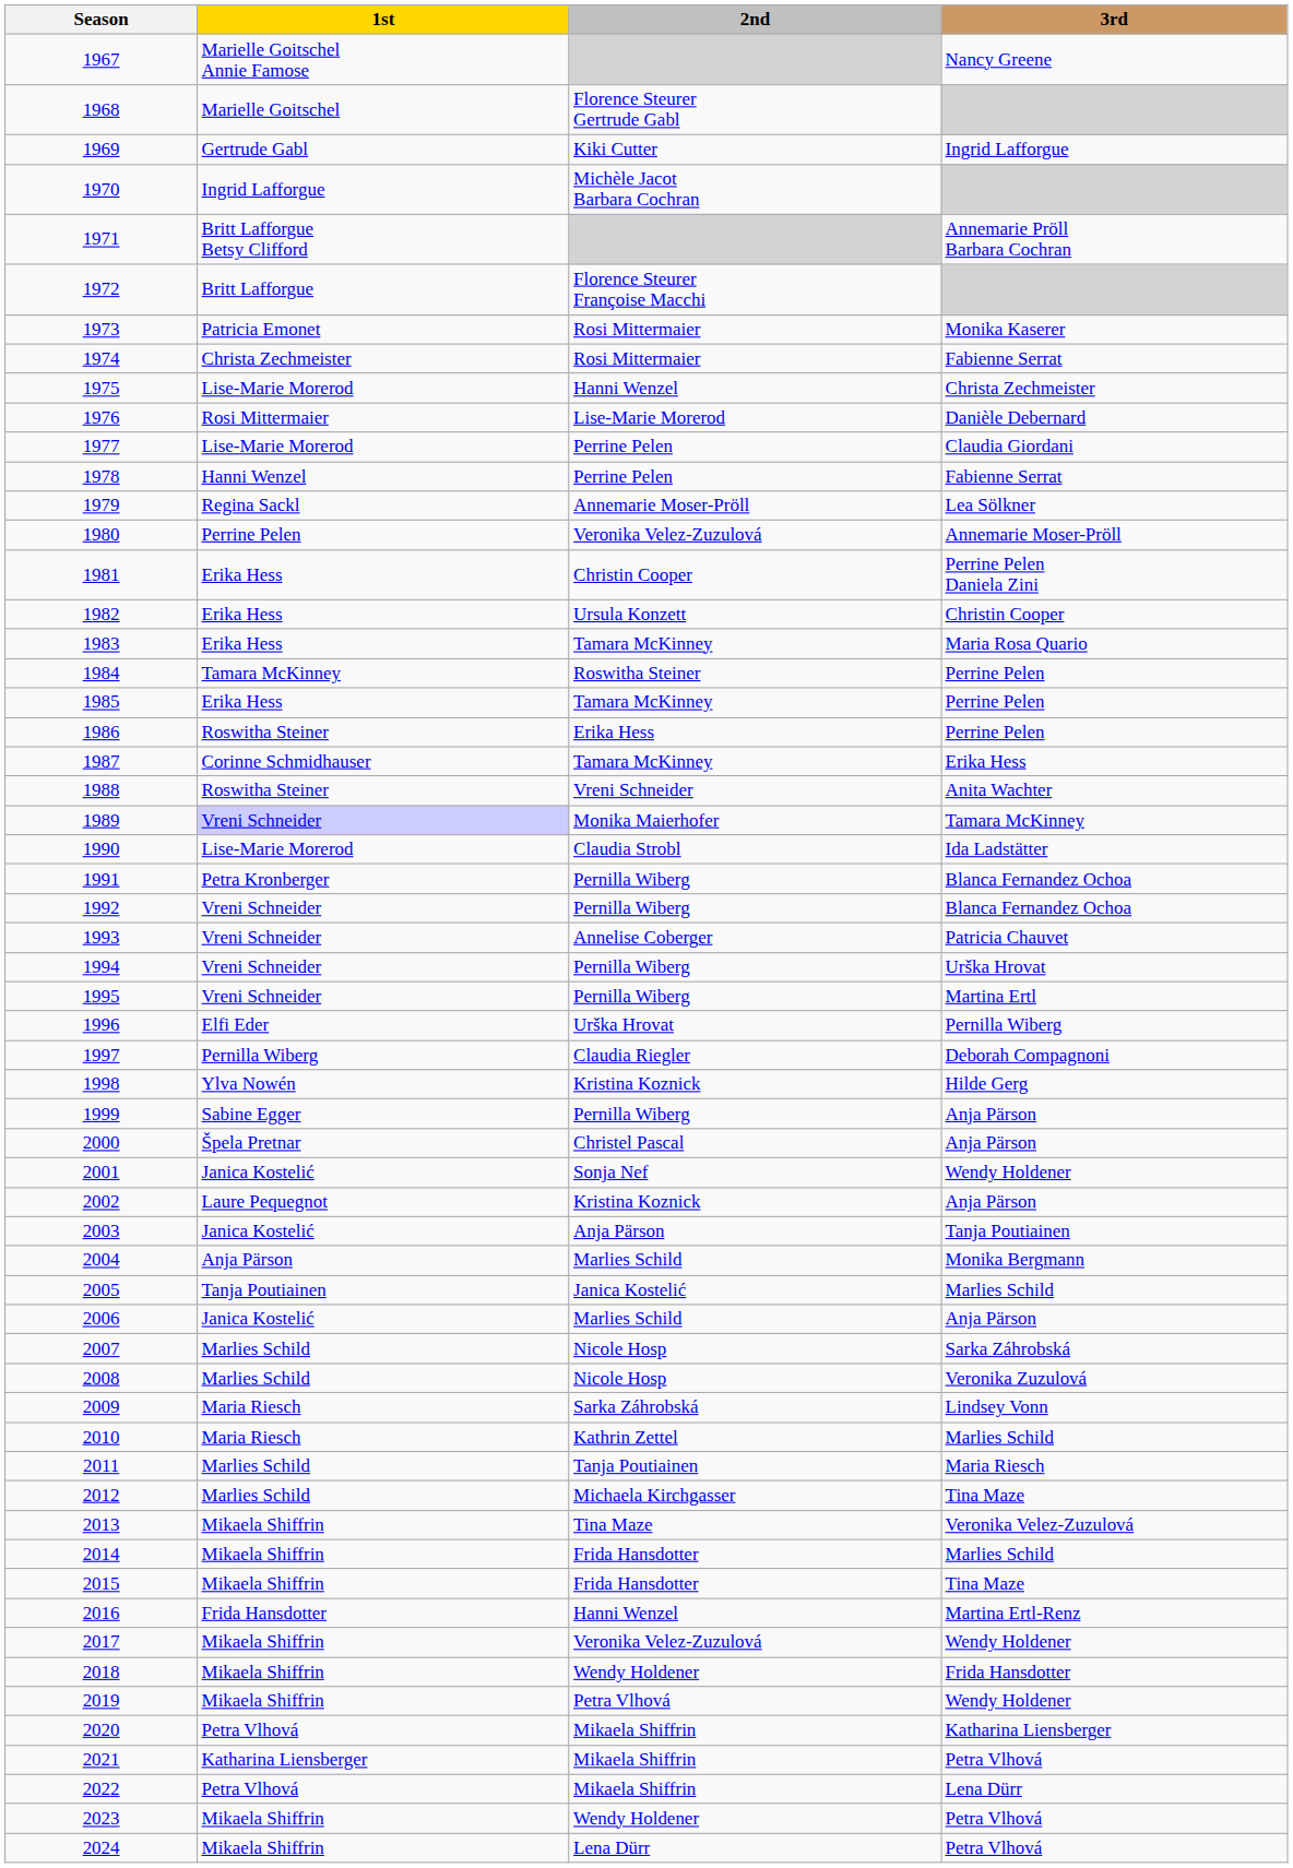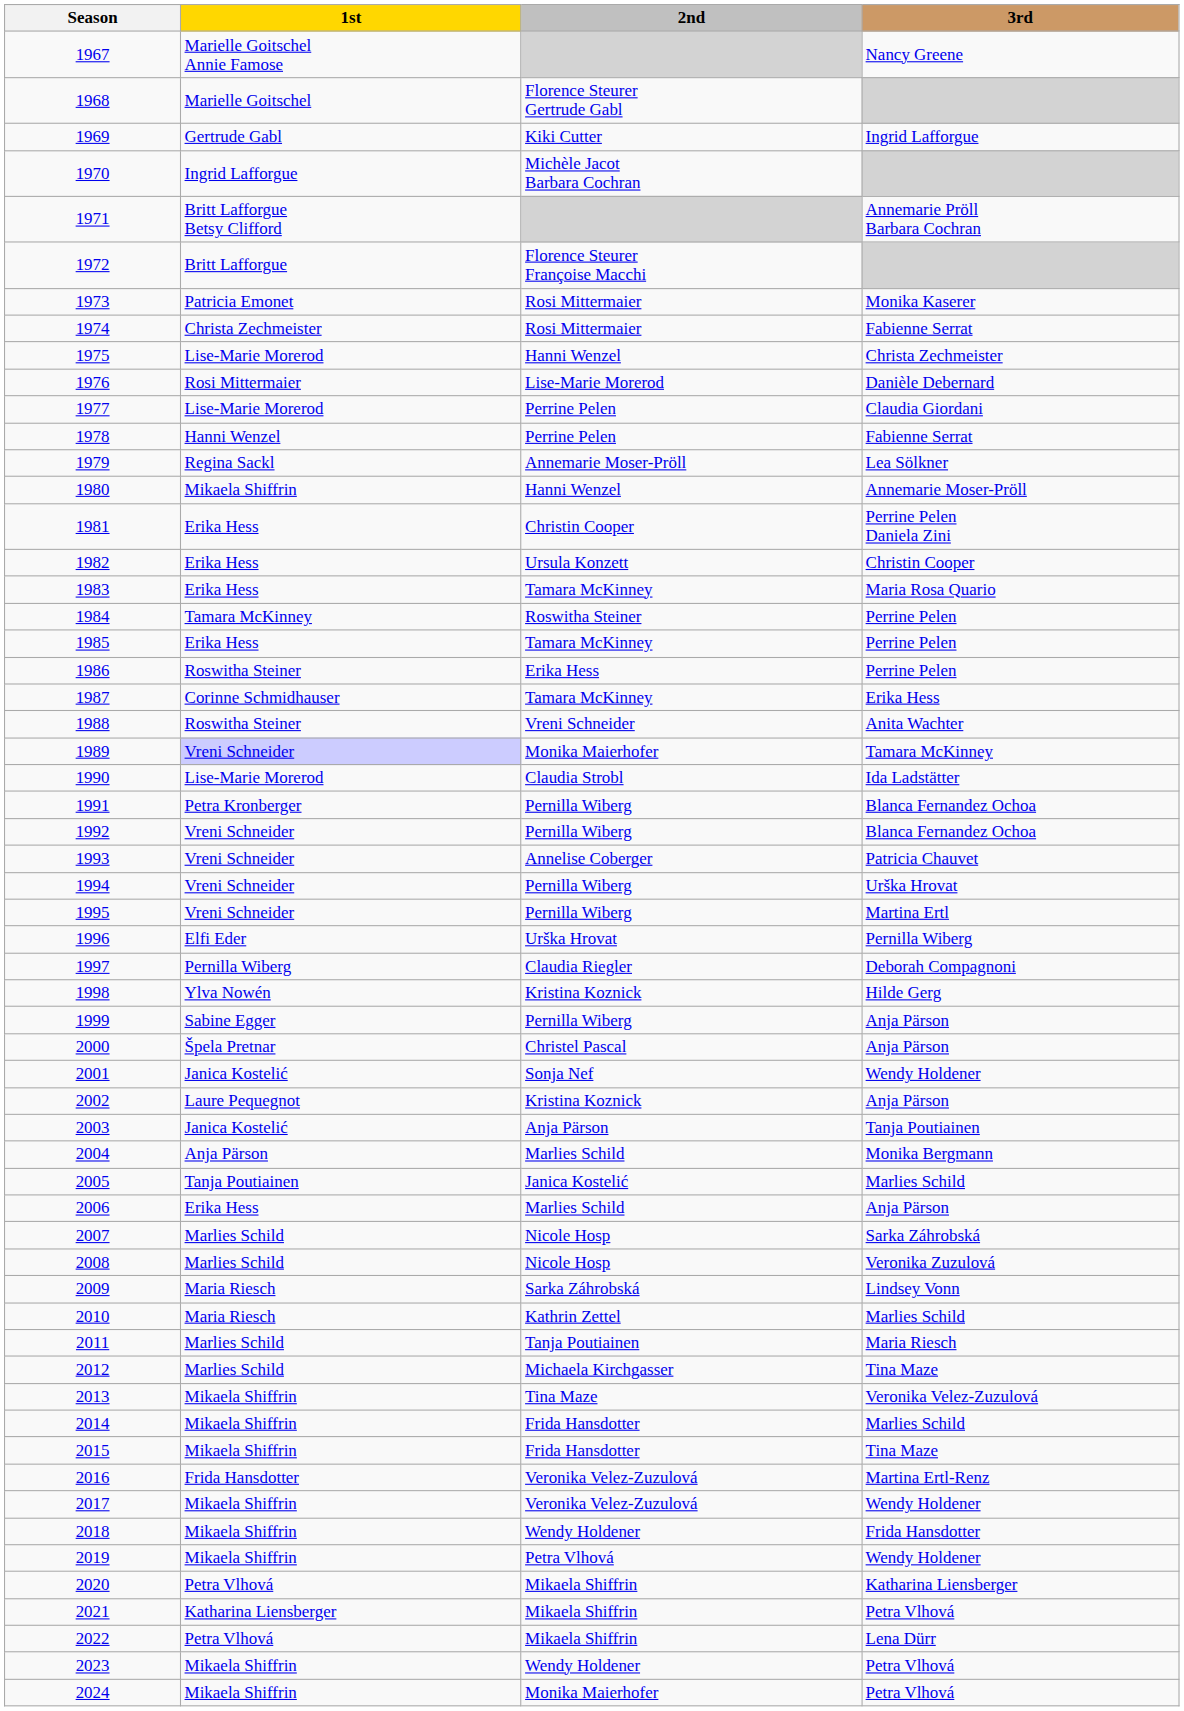1980 | 1st: Perrine Pelen -> Mikaela Shiffrin
1980 | 2nd: Veronika Velez-Zuzulová -> Hanni Wenzel
2006 | 1st: Janica Kostelić -> Erika Hess
2016 | 2nd: Hanni Wenzel -> Veronika Velez-Zuzulová
2024 | 2nd: Lena Dürr -> Monika Maierhofer
